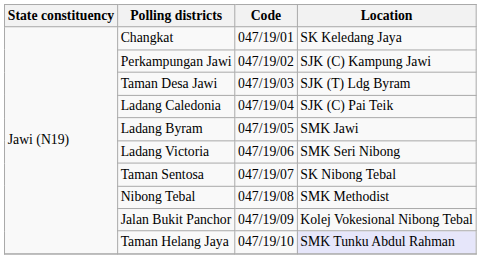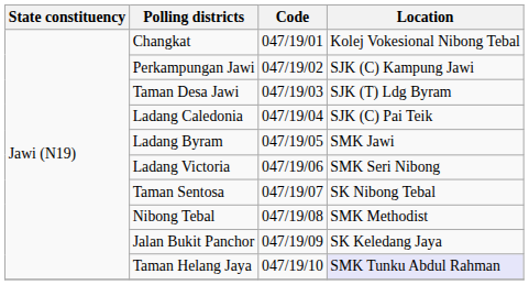Changkat | Location: SK Keledang Jaya -> Kolej Vokesional Nibong Tebal
Jalan Bukit Panchor | Location: Kolej Vokesional Nibong Tebal -> SK Keledang Jaya
